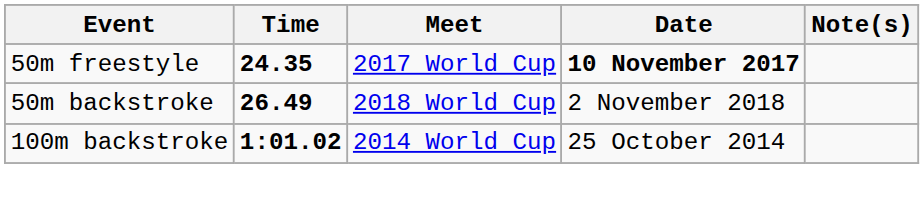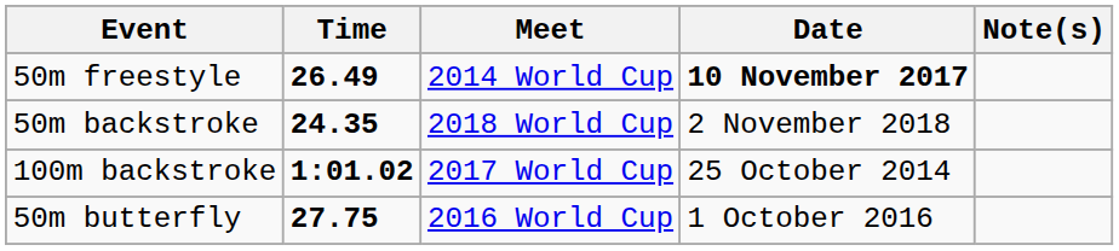50m freestyle | Time: 24.35 -> 26.49
50m freestyle | Meet: 2017 World Cup -> 2014 World Cup
50m backstroke | Time: 26.49 -> 24.35
100m backstroke | Meet: 2014 World Cup -> 2017 World Cup
+ row: 50m butterfly | 27.75 | 2016 World Cup | 1 October 2016
